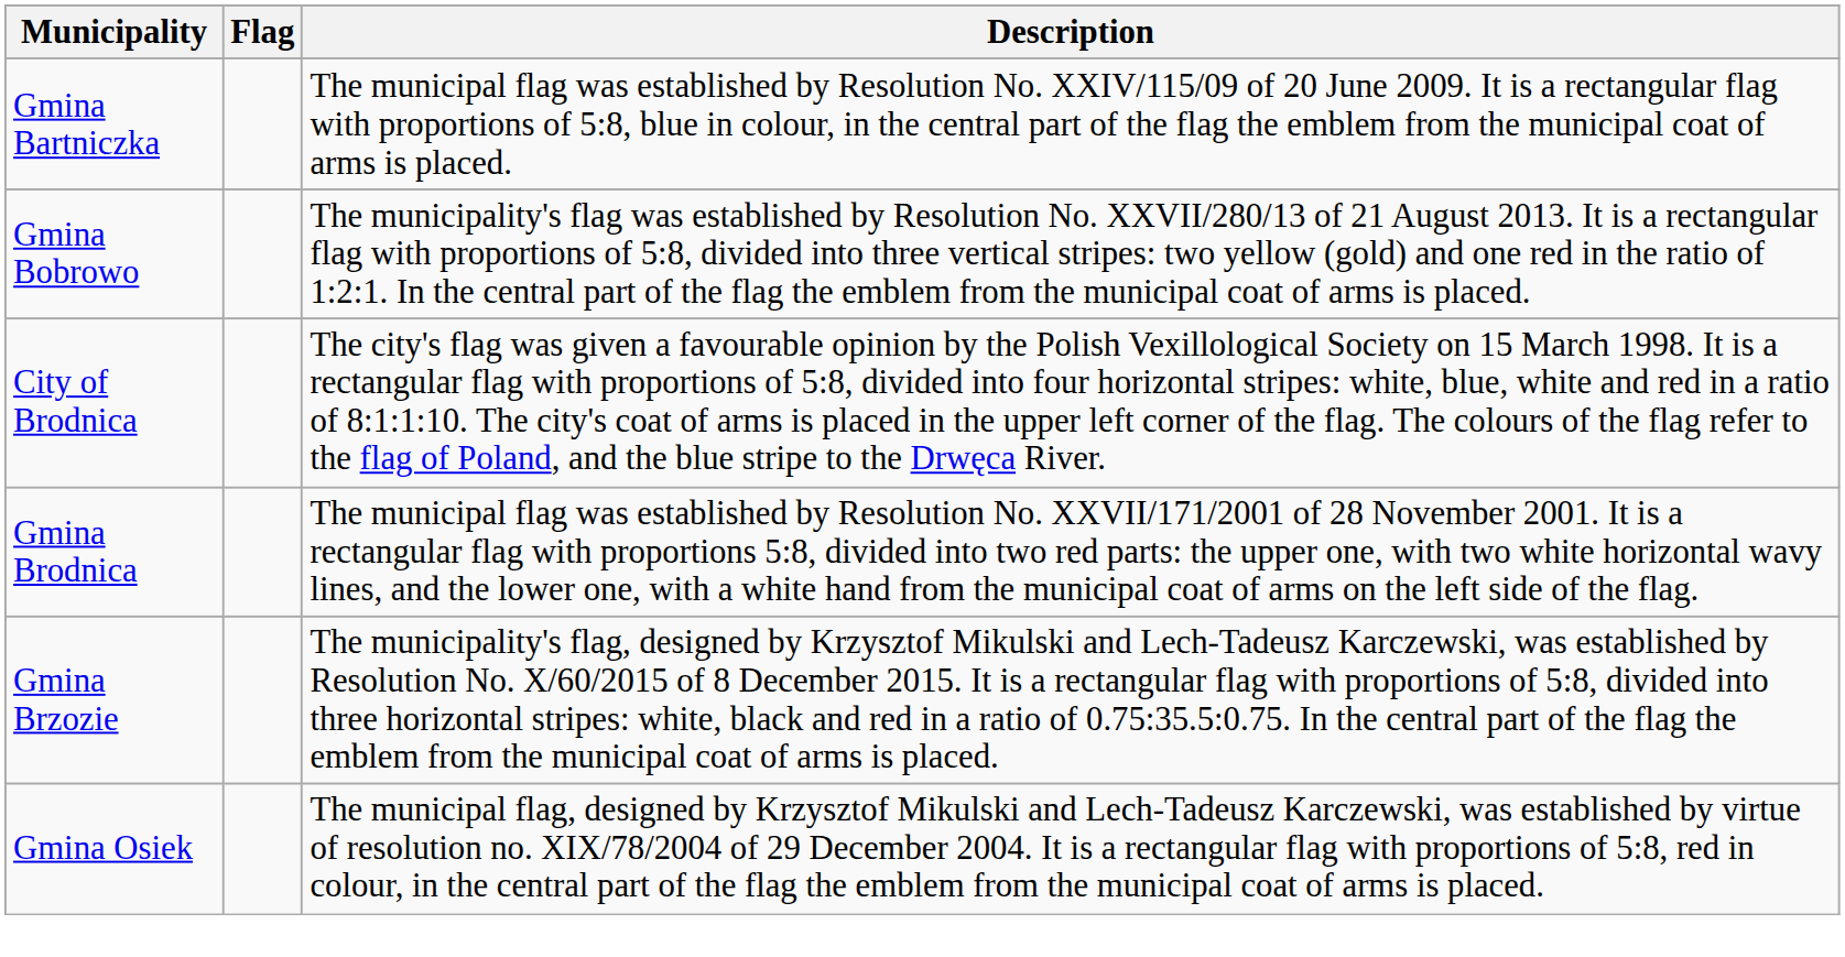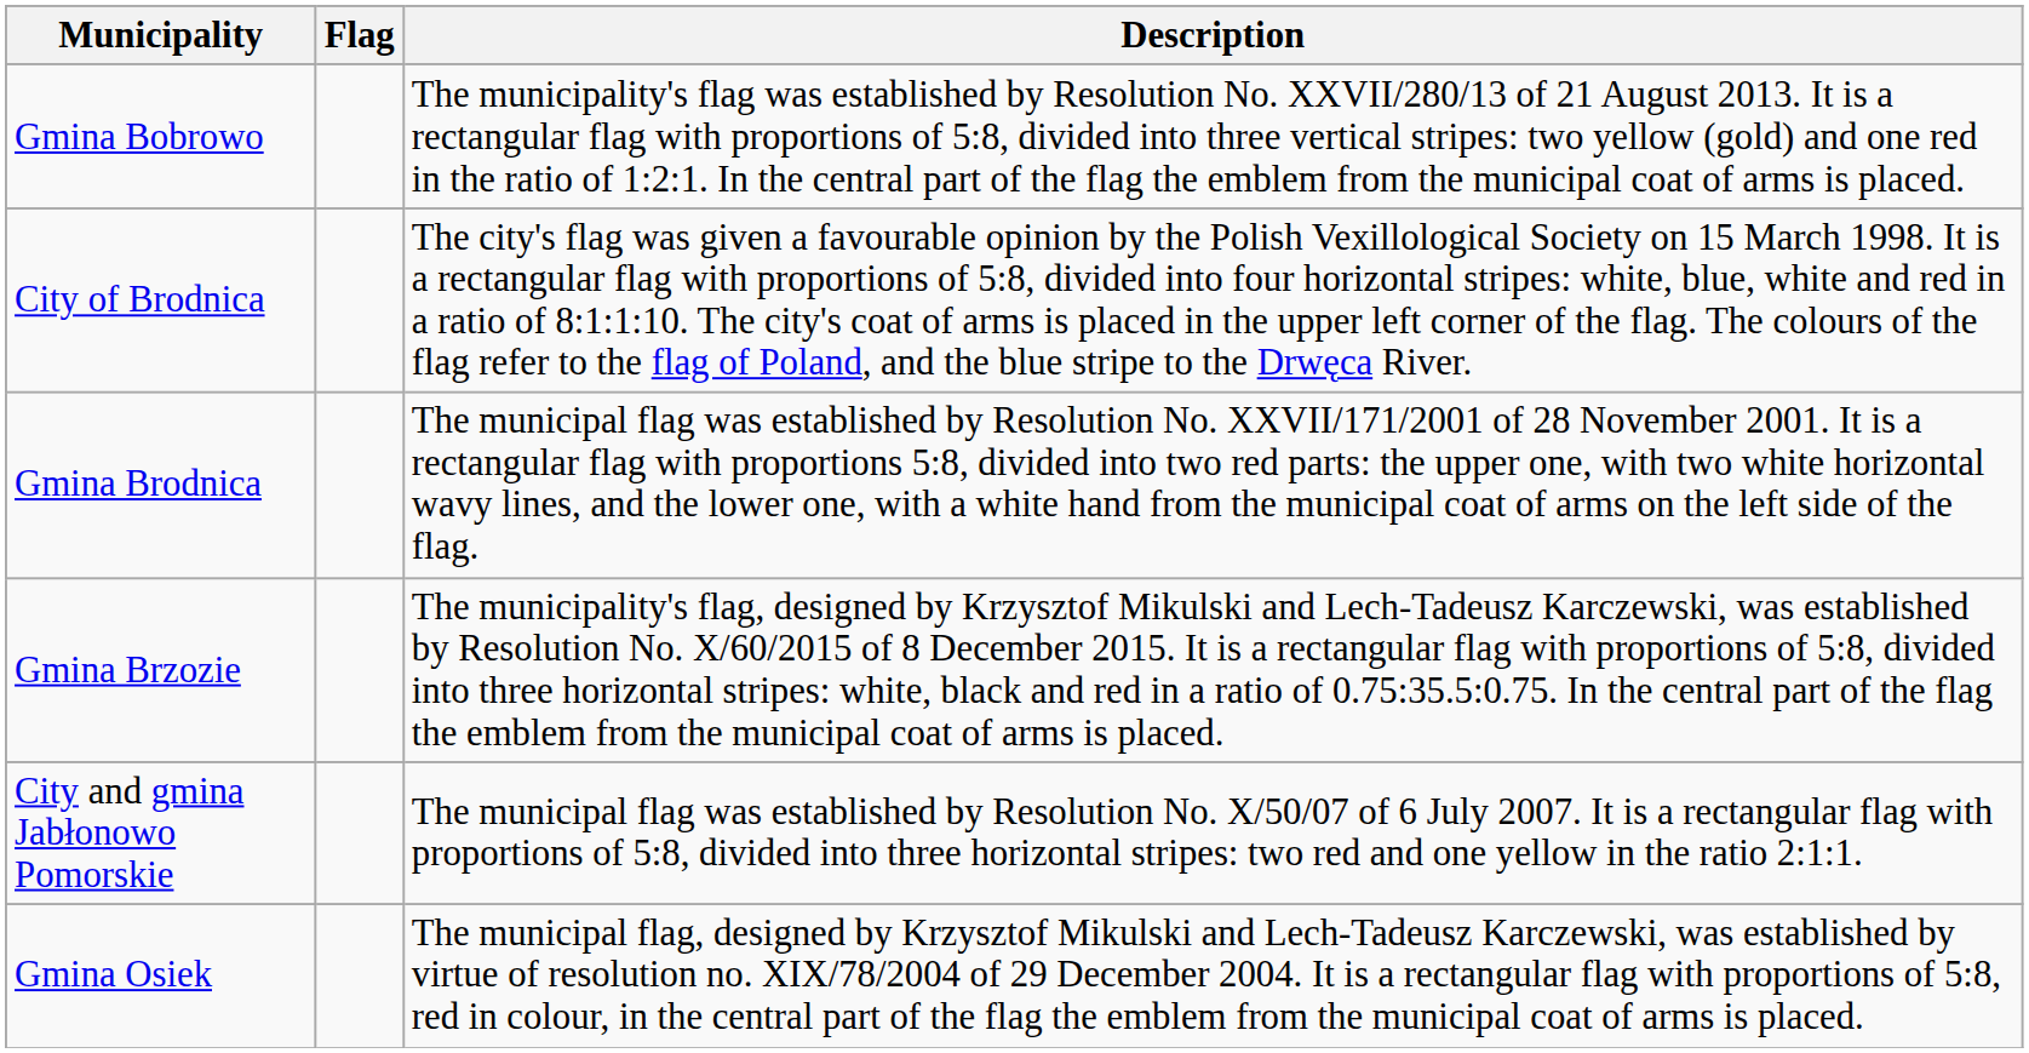- row: Gmina Bartniczka | The municipal flag was established by Resolution No. XXIV/115/09 of 20 June 2009. It is a rectangular flag with proportions of 5:8, blue in colour, in the central part of the flag the emblem from the municipal coat of arms is placed.
+ row: City and gmina Jabłonowo Pomorskie | The municipal flag was established by Resolution No. X/50/07 of 6 July 2007. It is a rectangular flag with proportions of 5:8, divided into three horizontal stripes: two red and one yellow in the ratio 2:1:1.
